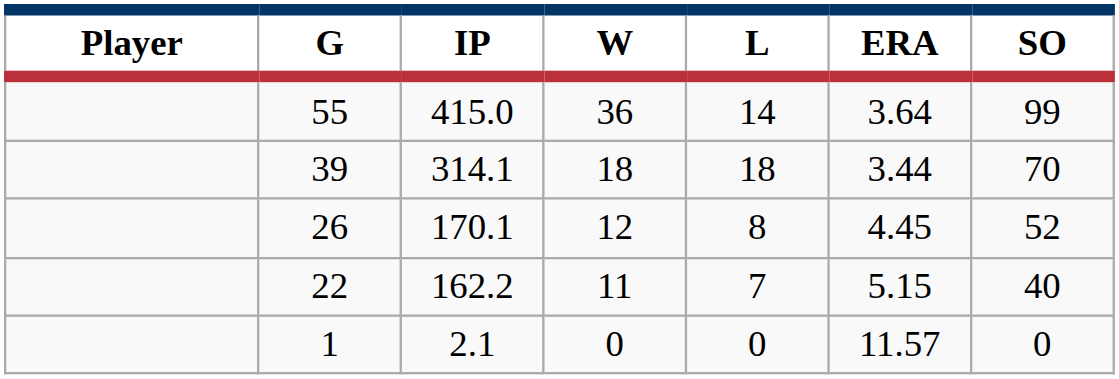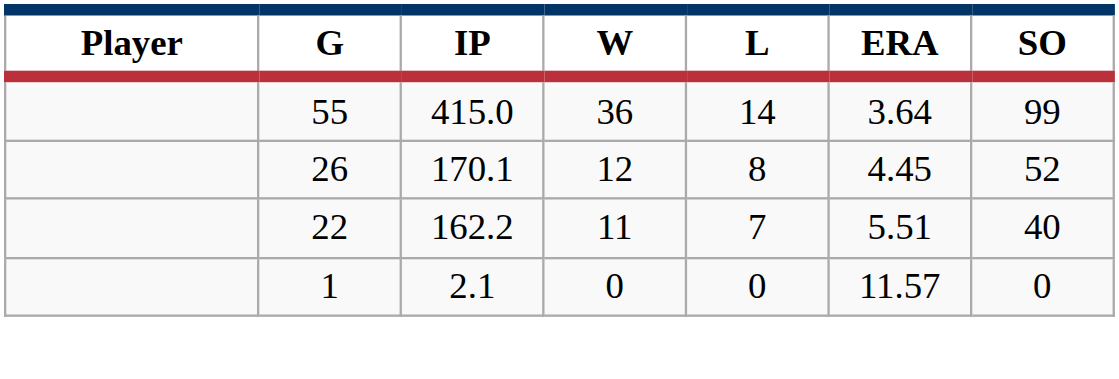- row: 39 | 314.1 | 18 | 18 | 3.44 | 70
22 | ERA: 5.15 -> 5.51
